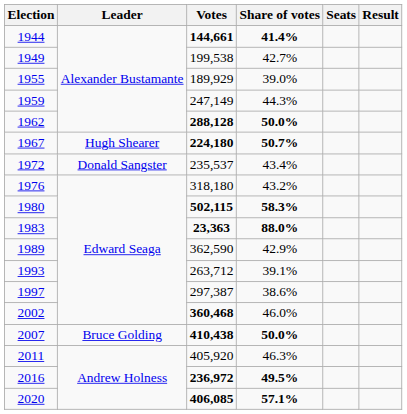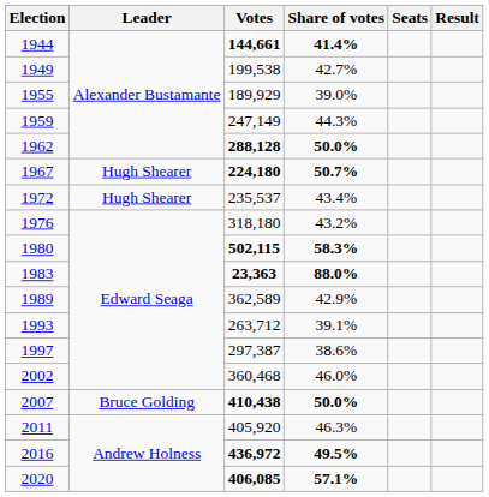1972 | Leader: Donald Sangster -> Hugh Shearer
1989 | Votes: 362,590 -> 362,589
2002 | Votes: bold -> normal
2016 | Votes: 236,972 -> 436,972
